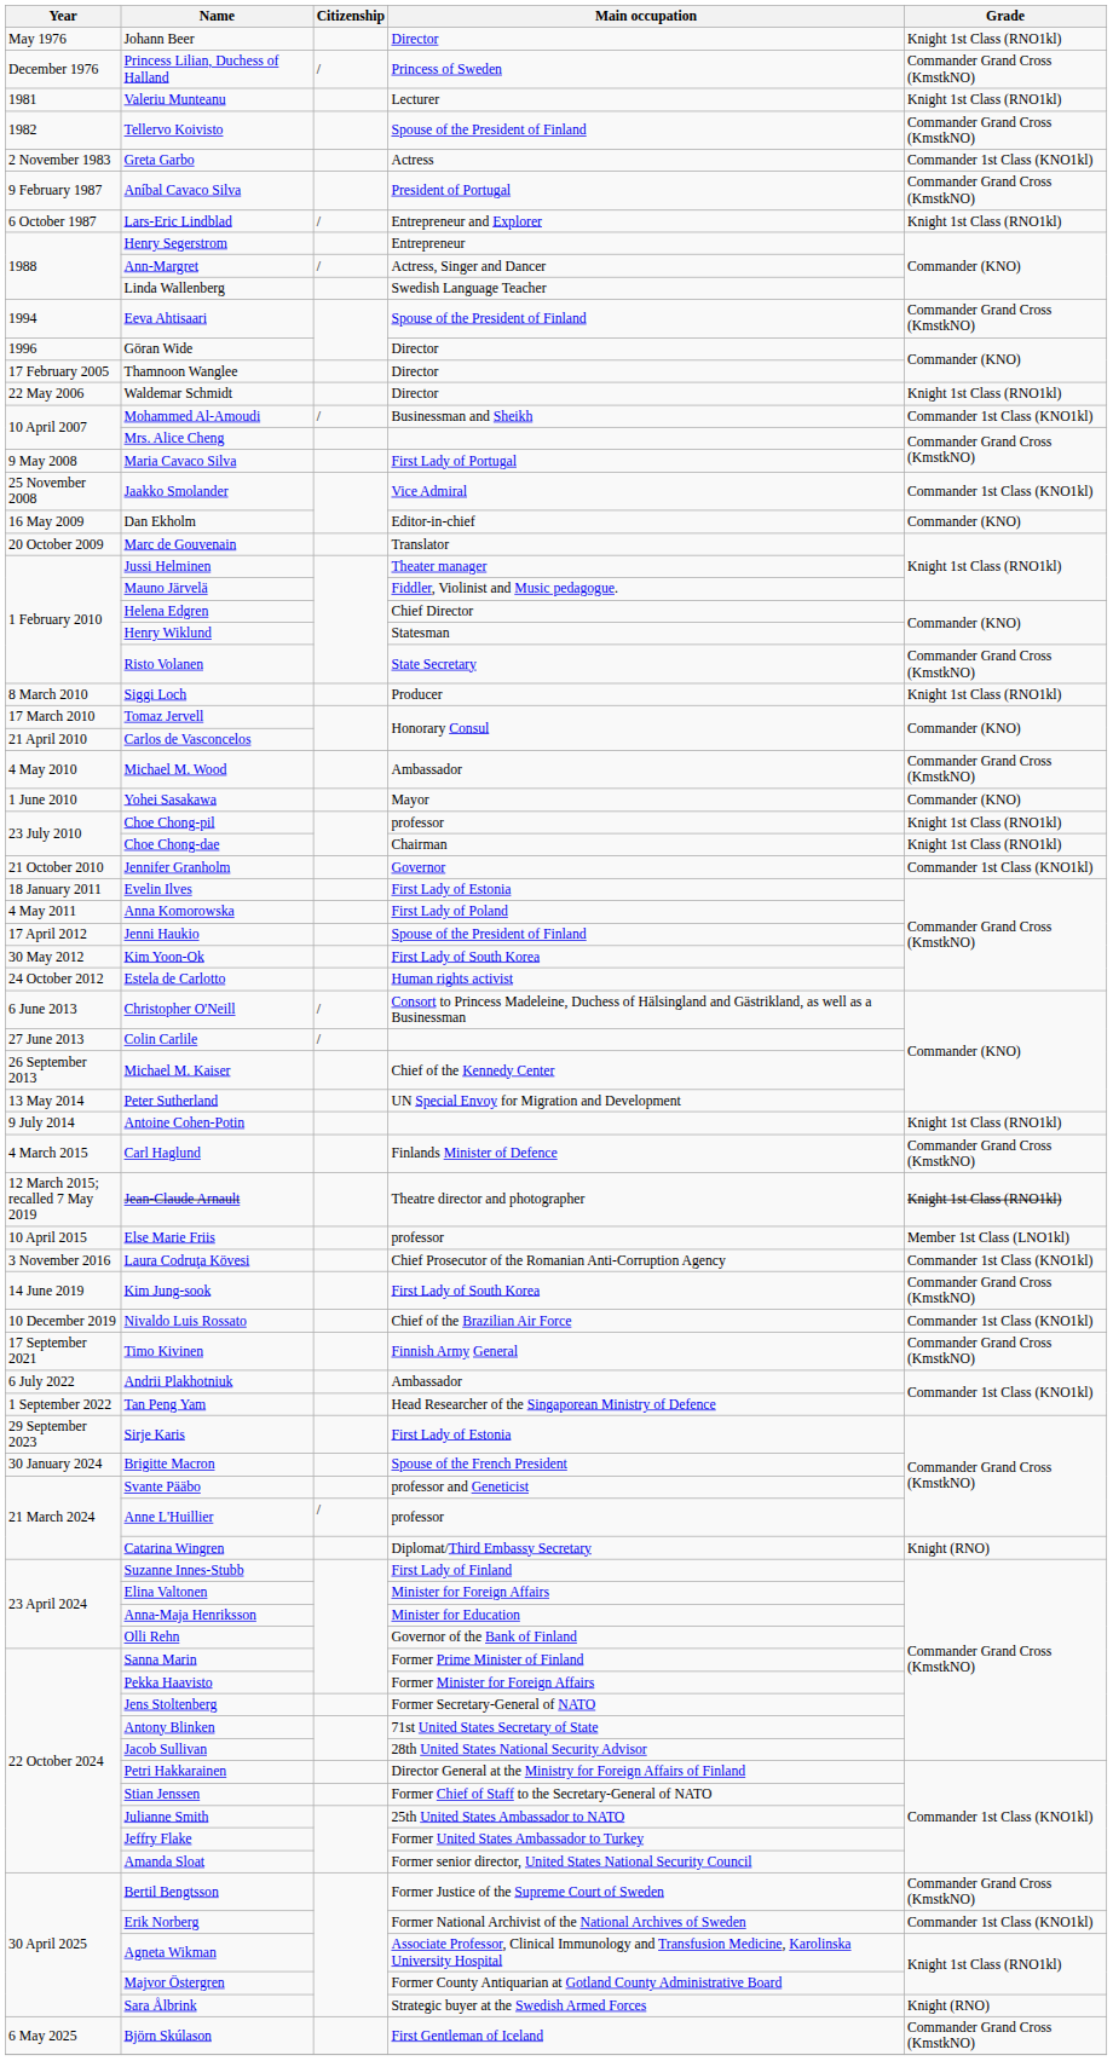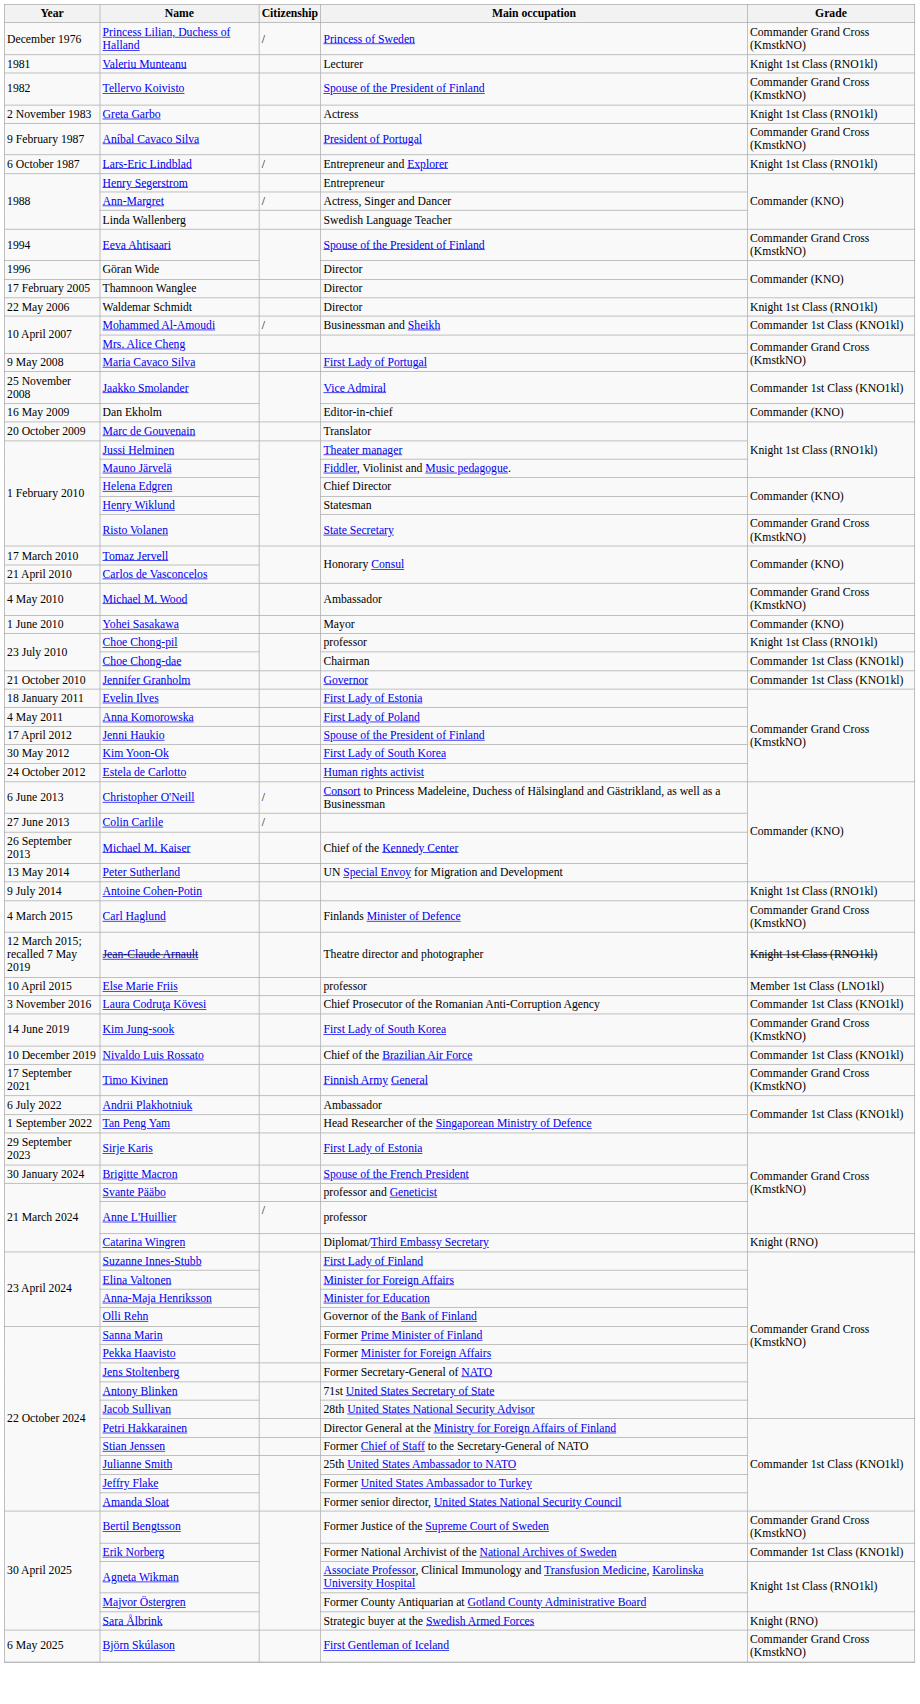- row: May 1976 | Johann Beer | Director | Knight 1st Class (RNO1kl)
Greta Garbo | Grade: Commander 1st Class (KNO1kl) -> Knight 1st Class (RNO1kl)
- row: 8 March 2010 | Siggi Loch | Producer | Knight 1st Class (RNO1kl)
Choe Chong-dae | Grade: Knight 1st Class (RNO1kl) -> Commander 1st Class (KNO1kl)
